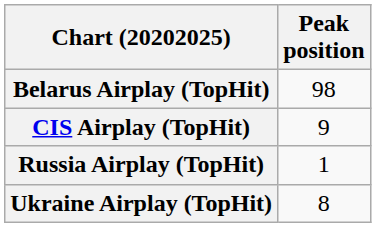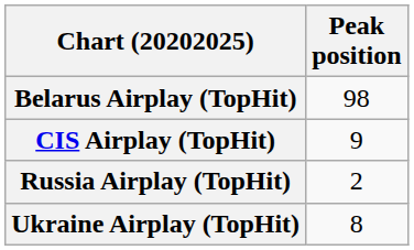Russia Airplay (TopHit) | Peak position: 1 -> 2
